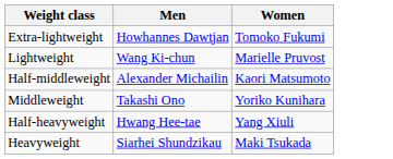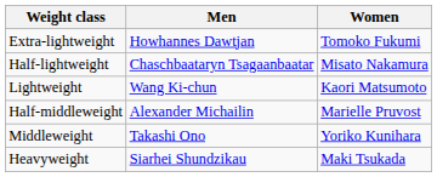+ row: Half-lightweight | Chaschbaataryn Tsagaanbaatar | Misato Nakamura
Lightweight | Women: Marielle Pruvost -> Kaori Matsumoto
Half-middleweight | Women: Kaori Matsumoto -> Marielle Pruvost
- row: Half-heavyweight | Hwang Hee-tae | Yang Xiuli
